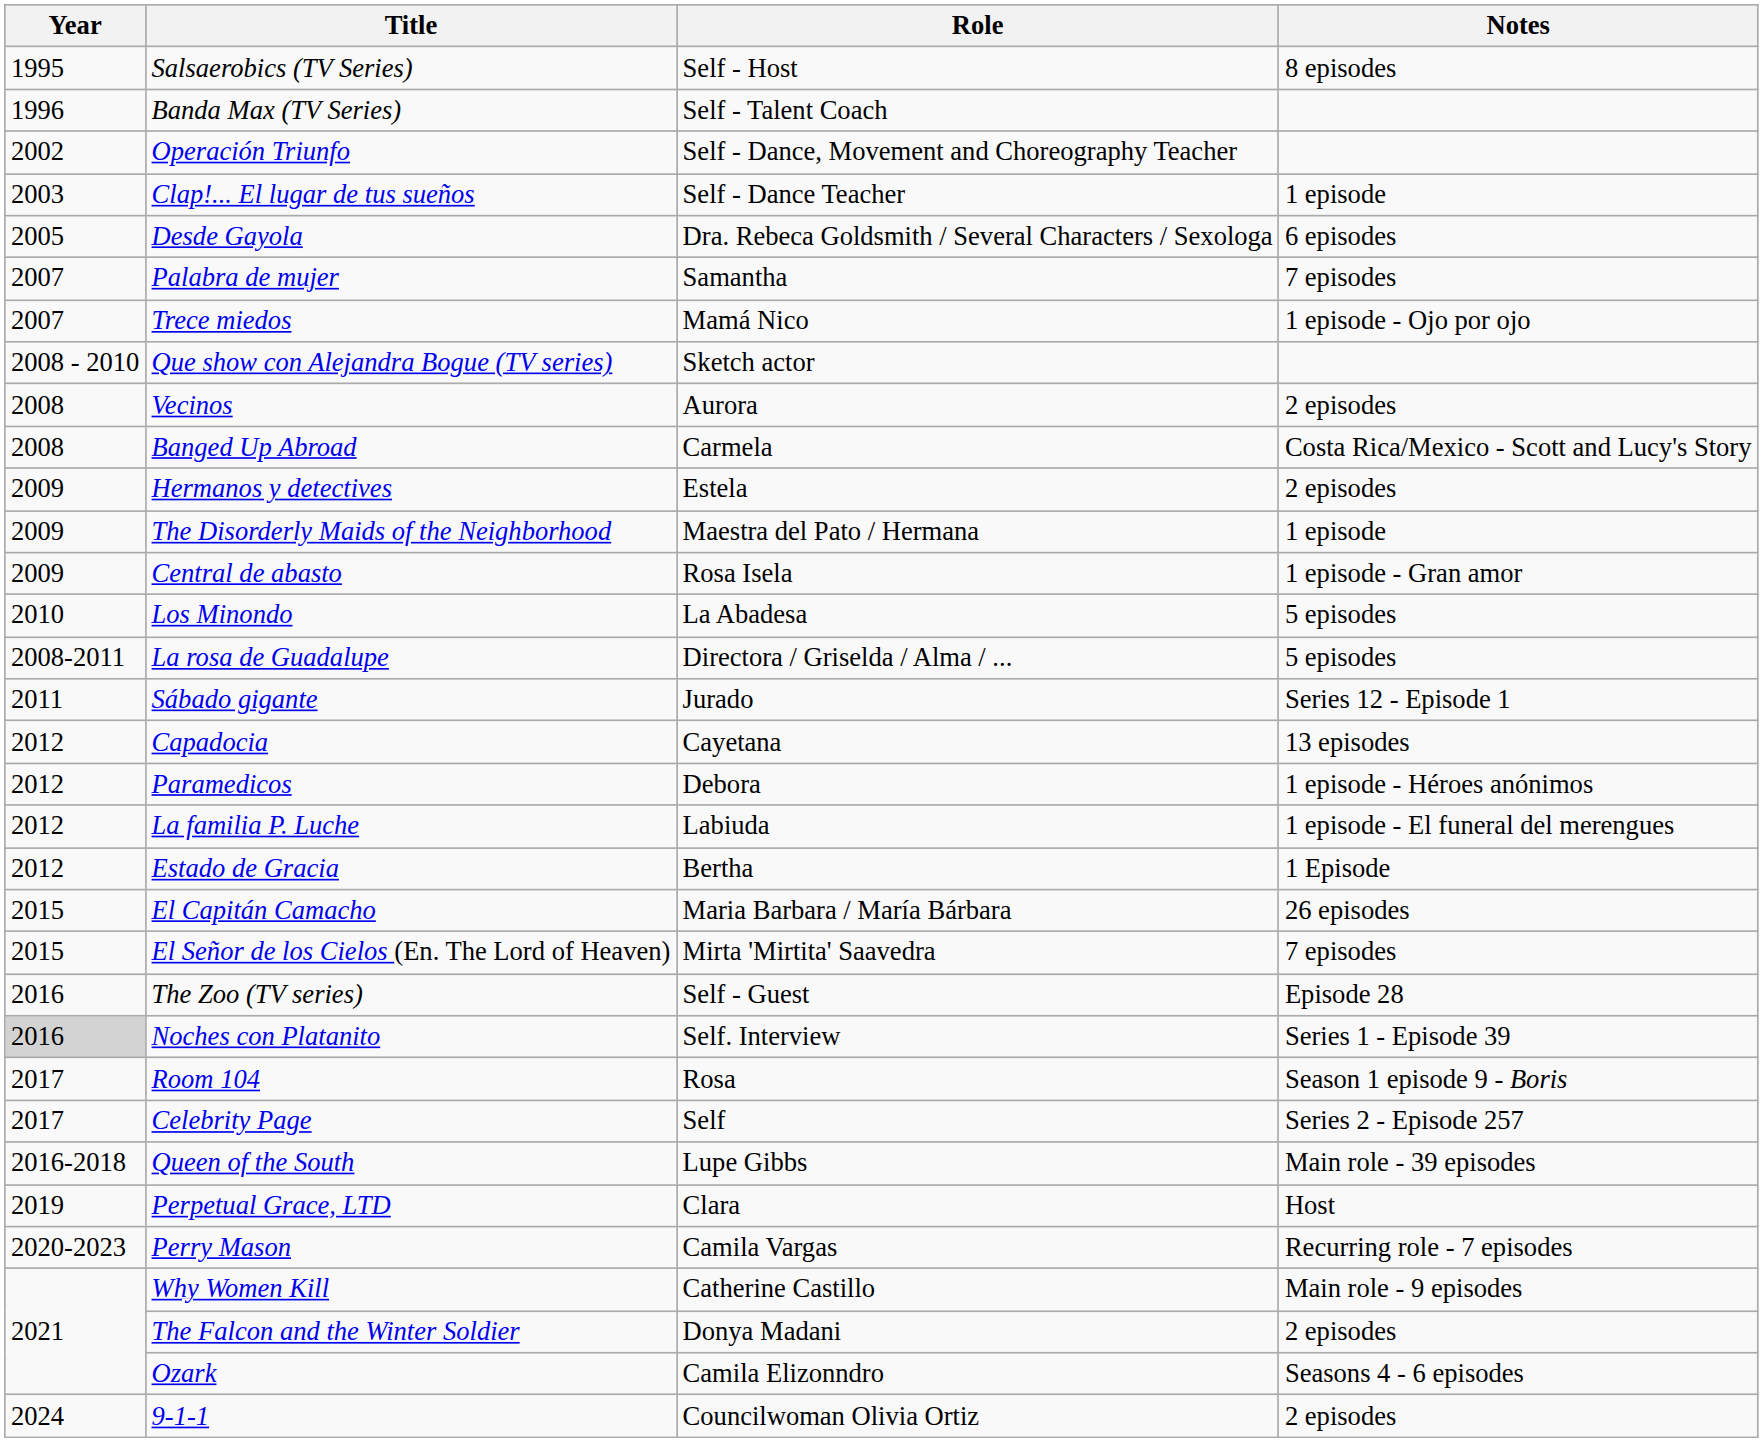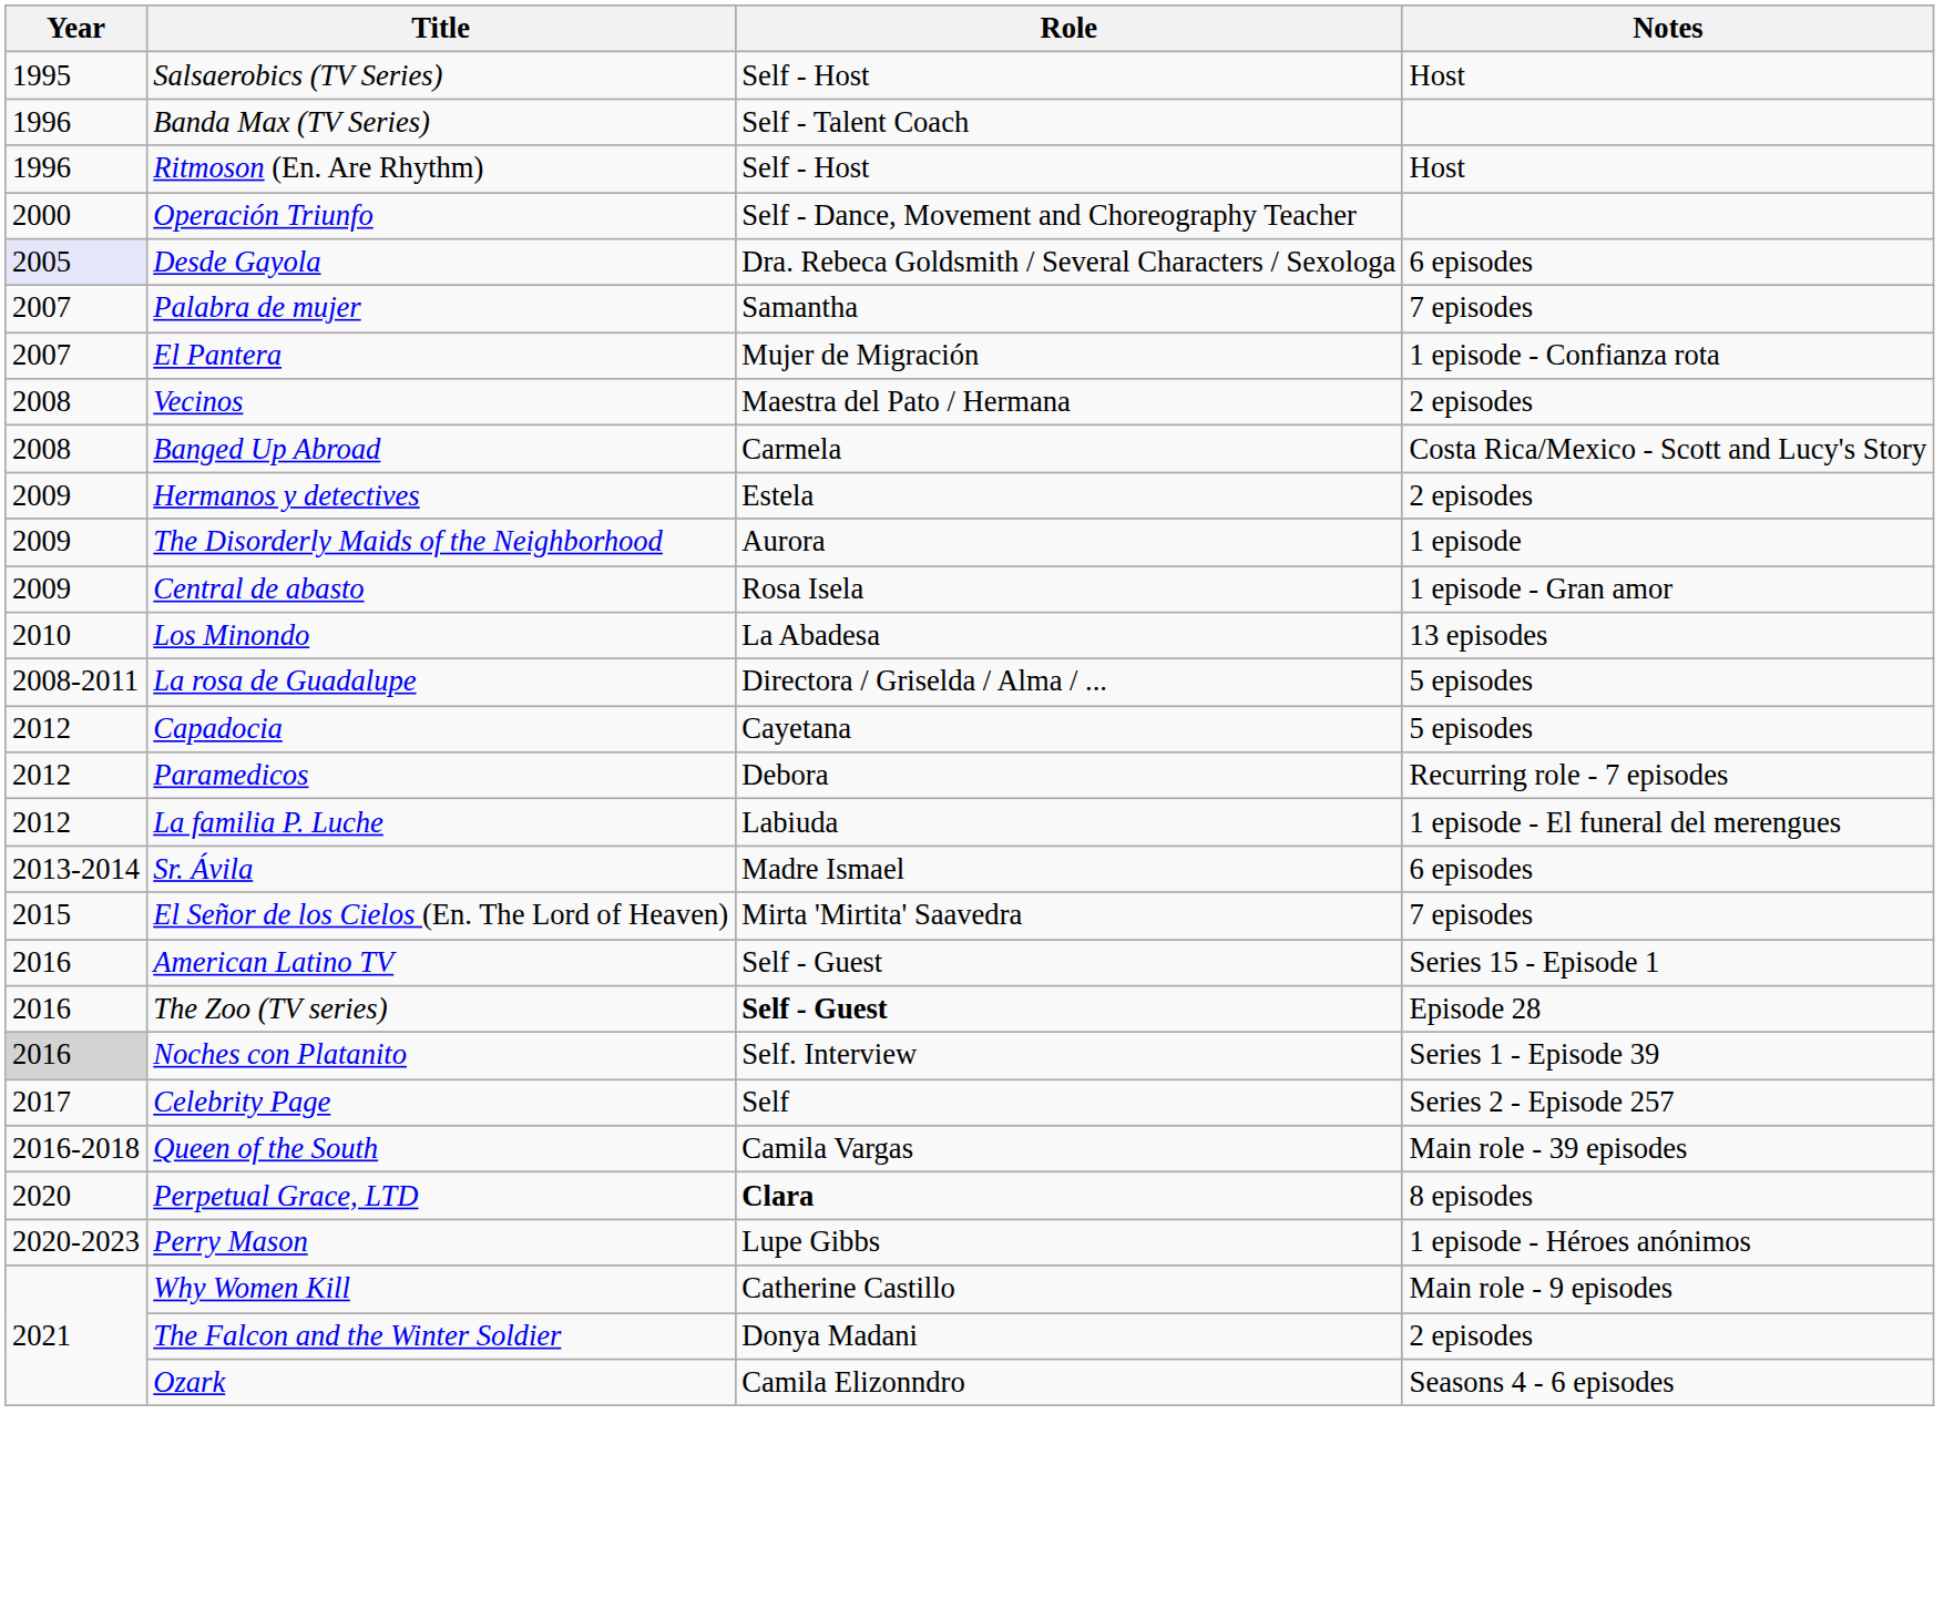Salsaerobics (TV Series) | Notes: 8 episodes -> Host
+ row: 1996 | Ritmoson (En. Are Rhythm) | Self - Host | Host
Operación Triunfo | Year: 2002 -> 2000
- row: 2003 | Clap!... El lugar de tus sueños | Self - Dance Teacher | 1 episode
Desde Gayola | Year: no background -> lavender background
+ row: 2007 | El Pantera | Mujer de Migración | 1 episode - Confianza rota
- row: 2007 | Trece miedos | Mamá Nico | 1 episode - Ojo por ojo
- row: 2008 - 2010 | Que show con Alejandra Bogue (TV series) | Sketch actor
Vecinos | Role: Aurora -> Maestra del Pato / Hermana
The Disorderly Maids of the Neighborhood | Role: Maestra del Pato / Hermana -> Aurora
Los Minondo | Notes: 5 episodes -> 13 episodes
- row: 2011 | Sábado gigante | Jurado | Series 12 - Episode 1
Capadocia | Notes: 13 episodes -> 5 episodes
Paramedicos | Notes: 1 episode - Héroes anónimos -> Recurring role - 7 episodes
- row: 2012 | Estado de Gracia | Bertha | 1 Episode
+ row: 2013-2014 | Sr. Ávila | Madre Ismael | 6 episodes
- row: 2015 | El Capitán Camacho | Maria Barbara / María Bárbara | 26 episodes
+ row: 2016 | American Latino TV | Self - Guest | Series 15 - Episode 1
The Zoo (TV series) | Role: normal -> bold
- row: 2017 | Room 104 | Rosa | Season 1 episode 9 - Boris
Queen of the South | Role: Lupe Gibbs -> Camila Vargas
Perpetual Grace, LTD | Year: 2019 -> 2020
Perpetual Grace, LTD | Role: normal -> bold
Perpetual Grace, LTD | Notes: Host -> 8 episodes
Perry Mason | Role: Camila Vargas -> Lupe Gibbs
Perry Mason | Notes: Recurring role - 7 episodes -> 1 episode - Héroes anónimos
- row: 2024 | 9-1-1 | Councilwoman Olivia Ortiz | 2 episodes
